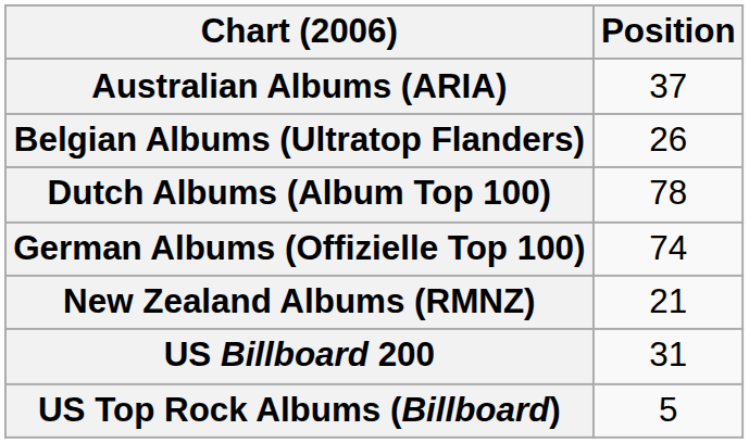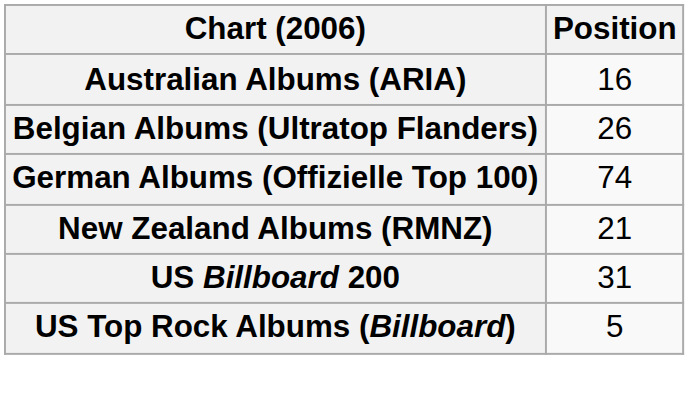Australian Albums (ARIA) | Position: 37 -> 16
- row: Dutch Albums (Album Top 100) | 78
